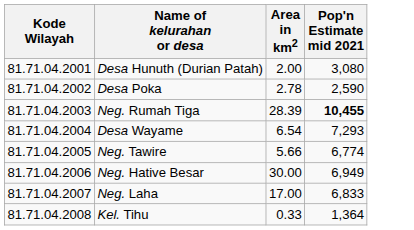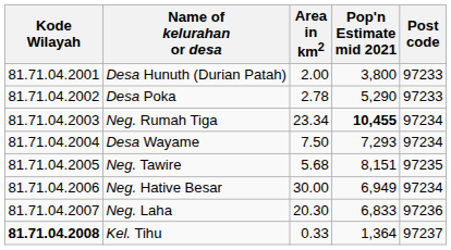+ column: Post code | 97233 | 97233 | 97234 | 97234 | 97235 | 97234 | 97236 | 97237
Desa Hunuth (Durian Patah) | Pop'n Estimate mid 2021: 3,080 -> 3,800
Desa Poka | Pop'n Estimate mid 2021: 2,590 -> 5,290
Neg. Rumah Tiga | Area in km2: 28.39 -> 23.34
Desa Wayame | Area in km2: 6.54 -> 7.50
Neg. Tawire | Area in km2: 5.66 -> 5.68
Neg. Tawire | Pop'n Estimate mid 2021: 6,774 -> 8,151
Neg. Laha | Area in km2: 17.00 -> 20.30
Kel. Tihu | Kode Wilayah: normal -> bold
